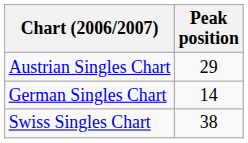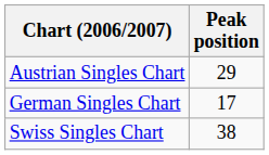German Singles Chart | Peak position: 14 -> 17
